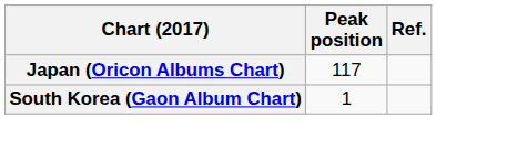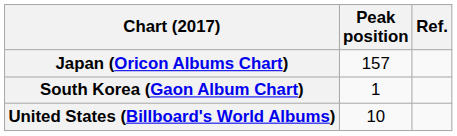Japan (Oricon Albums Chart) | Peak position: 117 -> 157
+ row: United States (Billboard's World Albums) | 10
